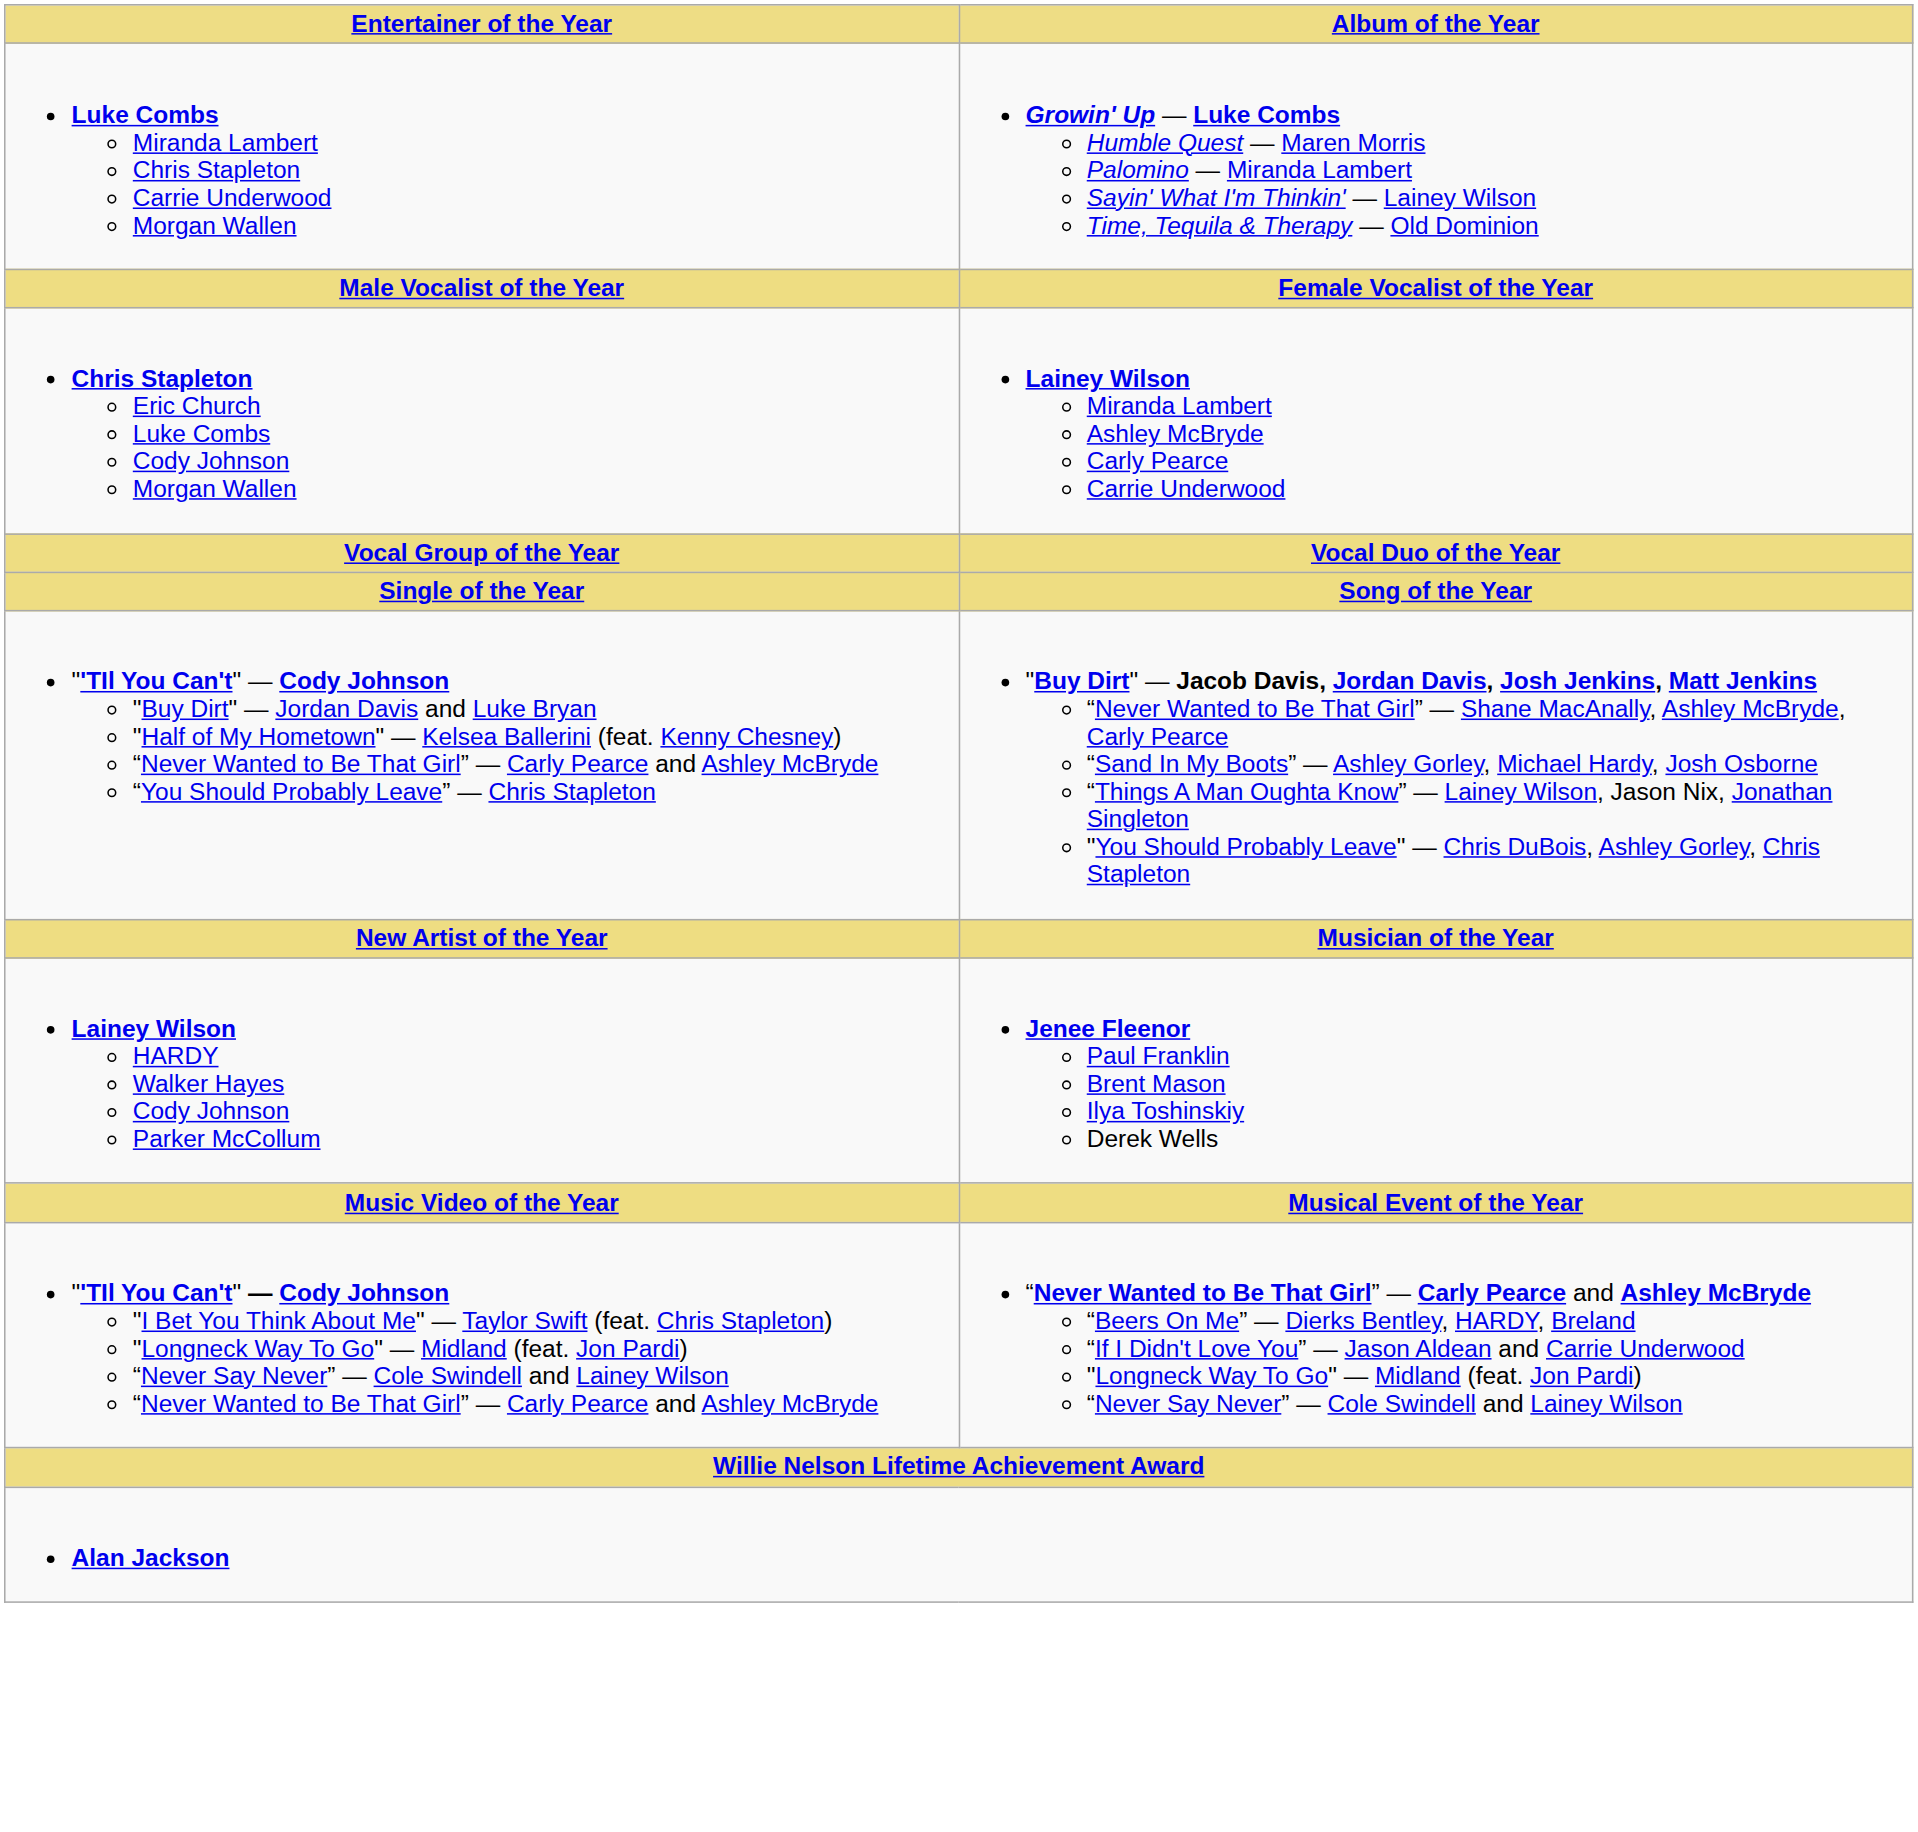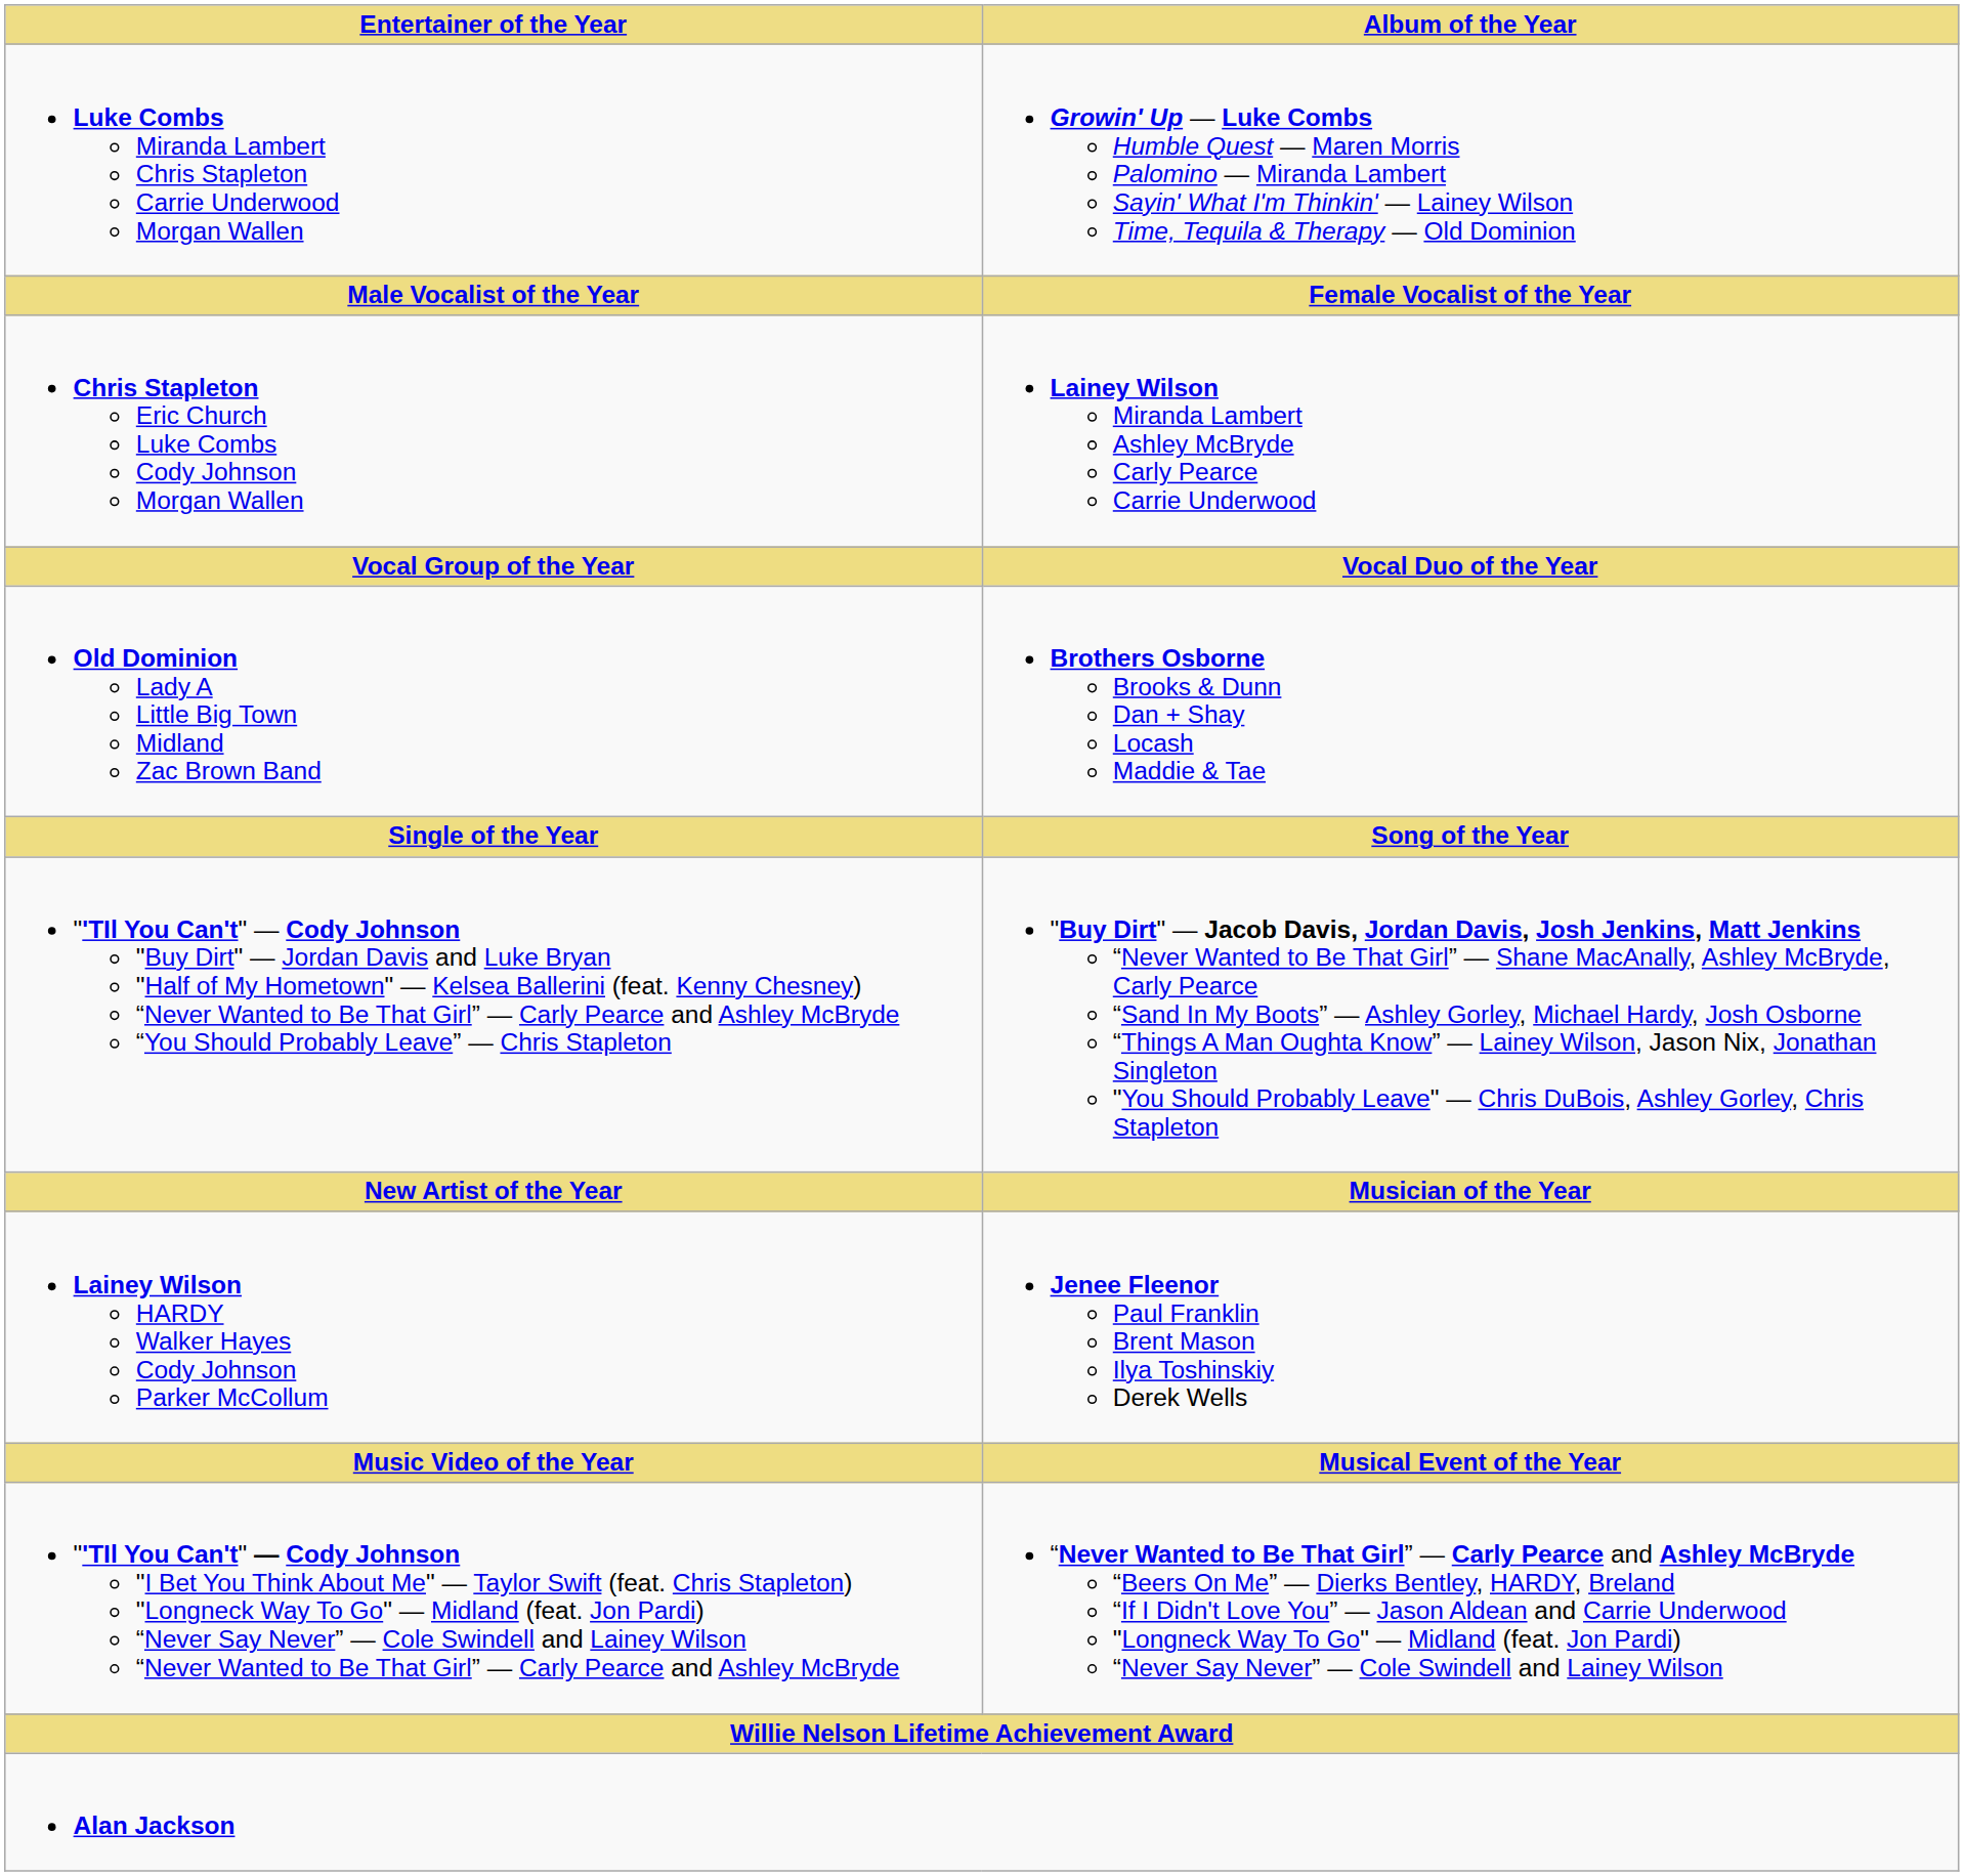+ row: Old Dominion Lady A Little Big Town Midland Zac Brown Band | Brothers Osborne Brooks & Dunn Dan + Shay Locash Maddie & Tae
